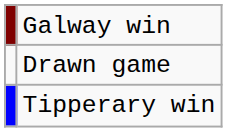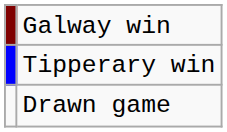rows swapped: Tipperary win <-> Drawn game
